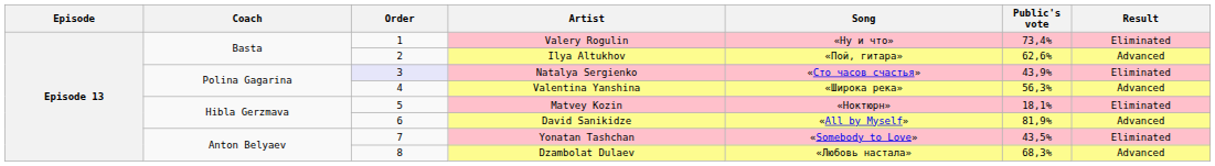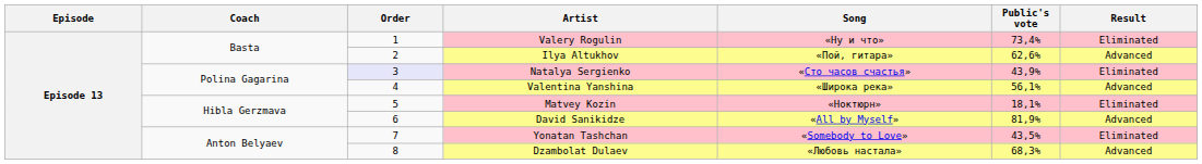Valentina Yanshina | Public's vote: 56,3% -> 56,1%
